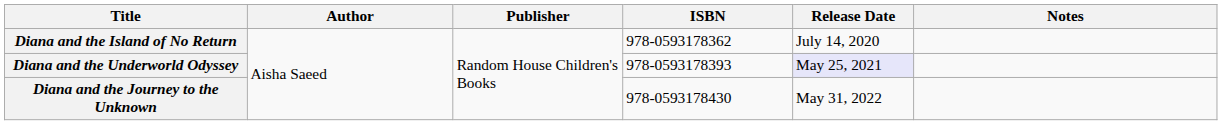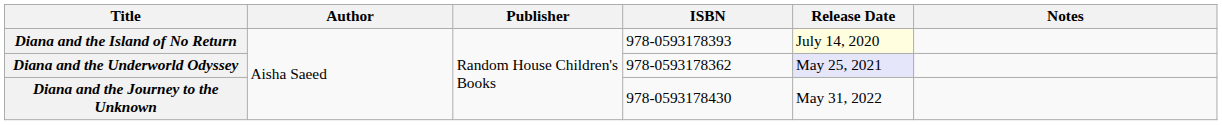Diana and the Island of No Return | ISBN: 978-0593178362 -> 978-0593178393
Diana and the Island of No Return | Release Date: no background -> lightyellow background
Diana and the Underworld Odyssey | ISBN: 978-0593178393 -> 978-0593178362
